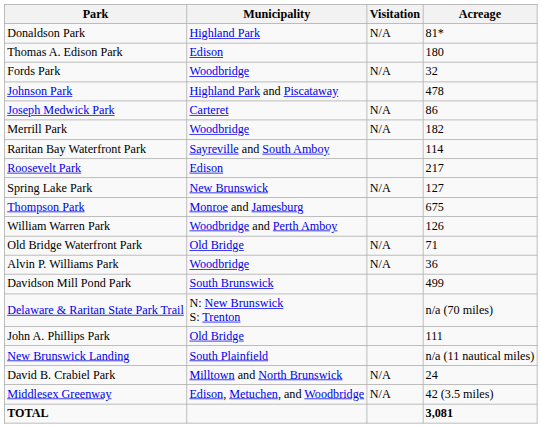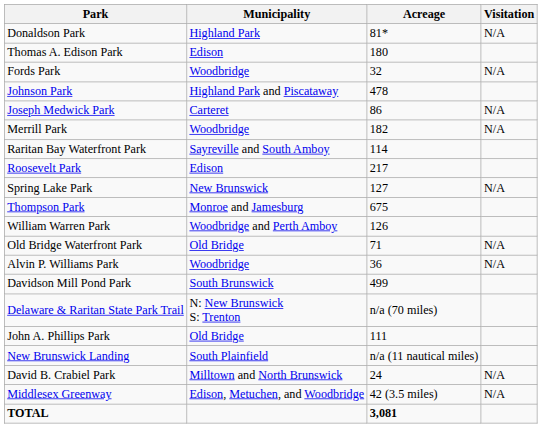columns swapped: Visitation <-> Acreage
